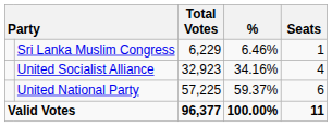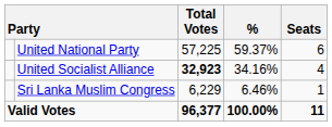rows swapped: United National Party <-> Sri Lanka Muslim Congress
United Socialist Alliance | Total Votes: normal -> bold
